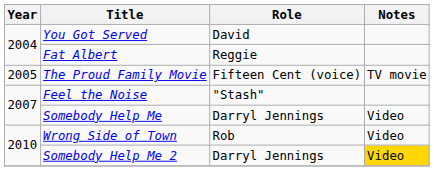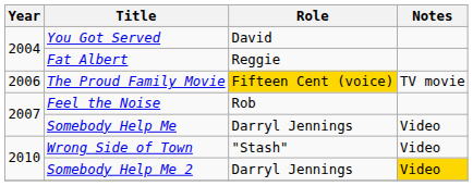The Proud Family Movie | Year: 2005 -> 2006
The Proud Family Movie | Role: no background -> gold background
Feel the Noise | Role: "Stash" -> Rob
Wrong Side of Town | Role: Rob -> "Stash"
